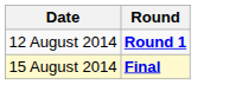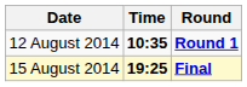+ column: Time | 10:35 | 19:25
